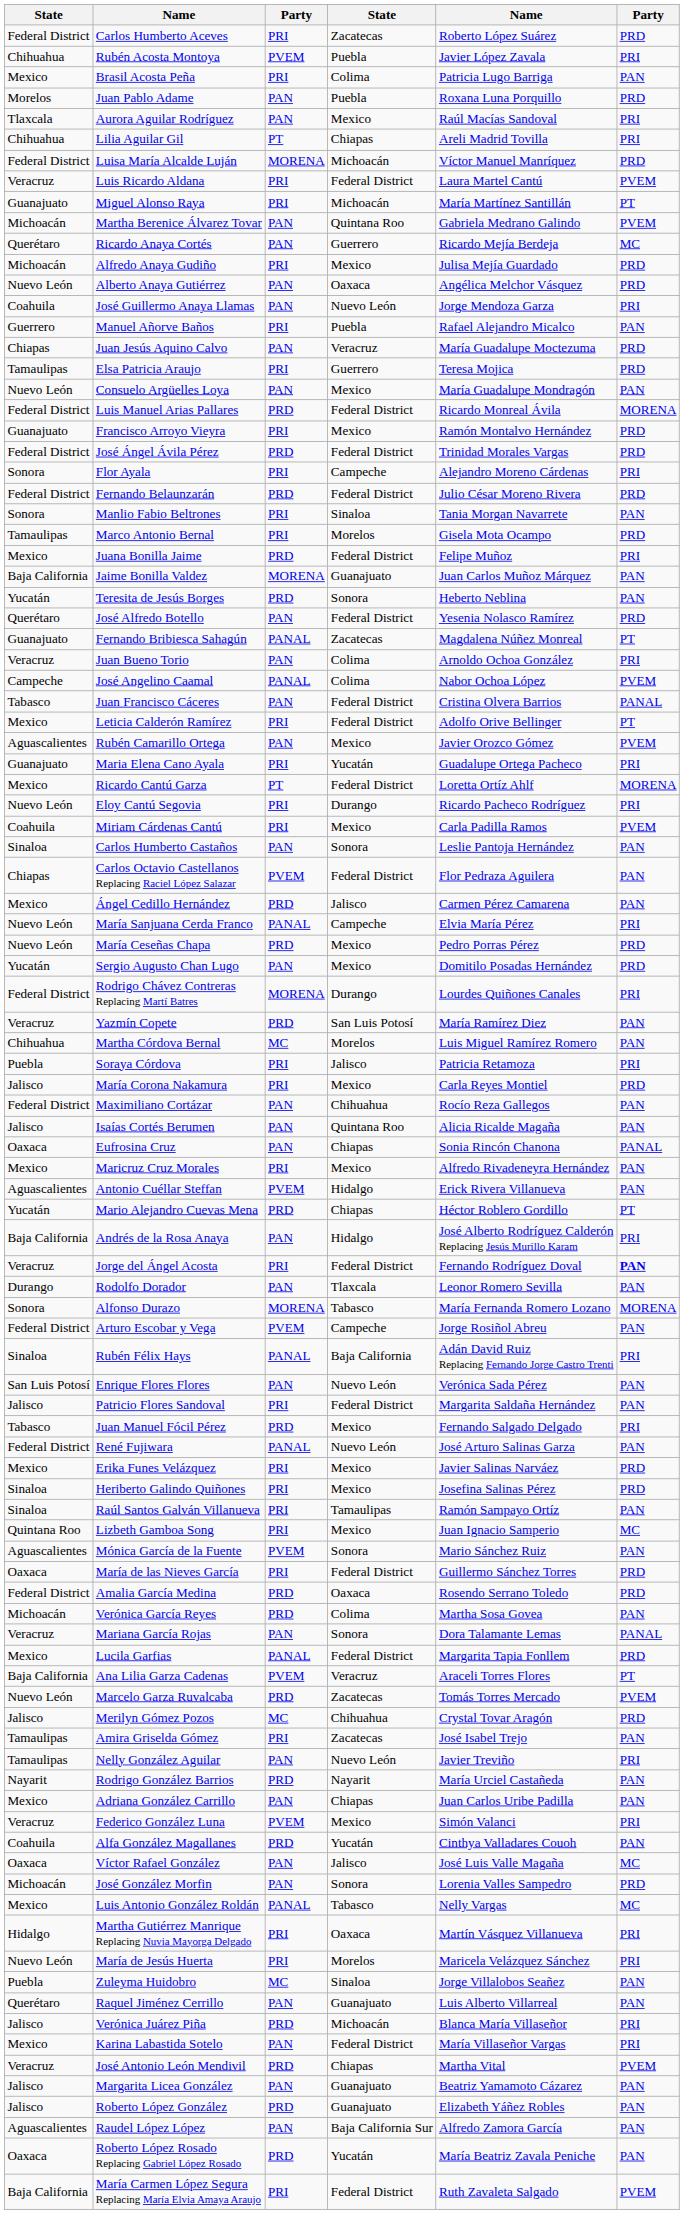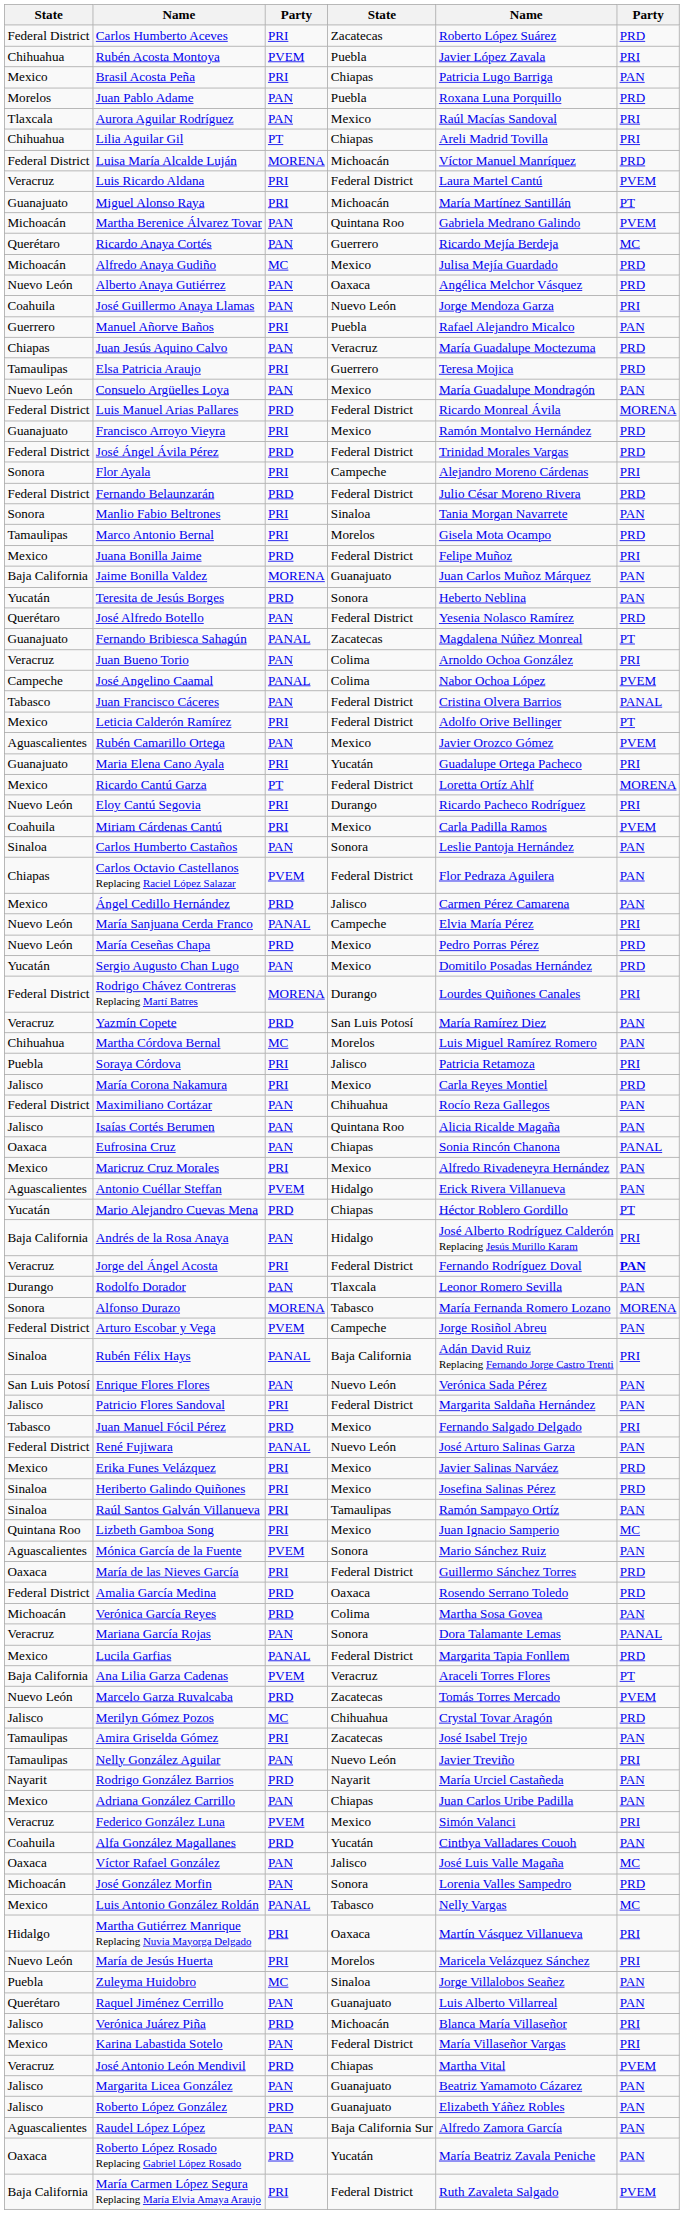Brasil Acosta Peña | column 4: Colima -> Chiapas
Alfredo Anaya Gudiño | column 3: PRI -> MC
